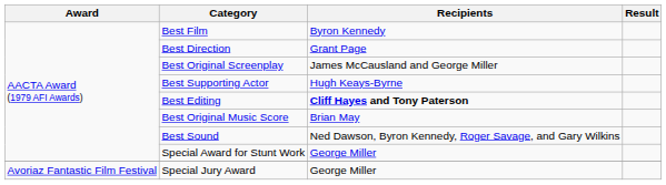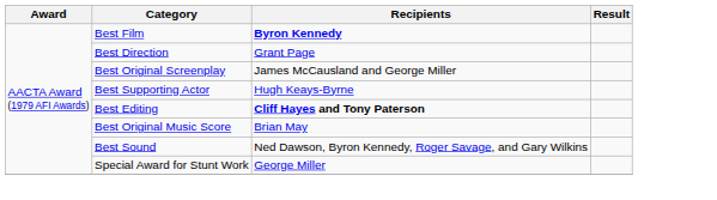Best Film | Recipients: normal -> bold
- row: Avoriaz Fantastic Film Festival | Special Jury Award | George Miller
